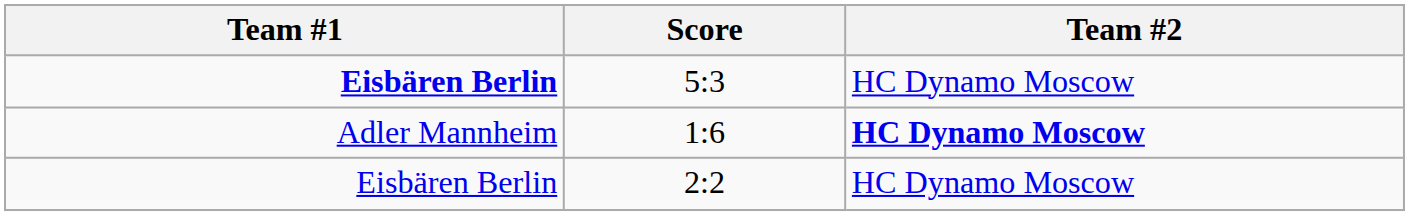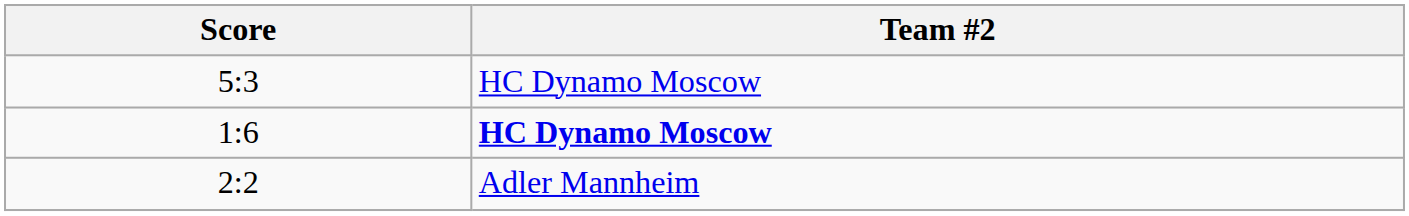- column: Team #1 | Eisbären Berlin | Adler Mannheim | Eisbären Berlin
2:2 | Team #2: HC Dynamo Moscow -> Adler Mannheim
